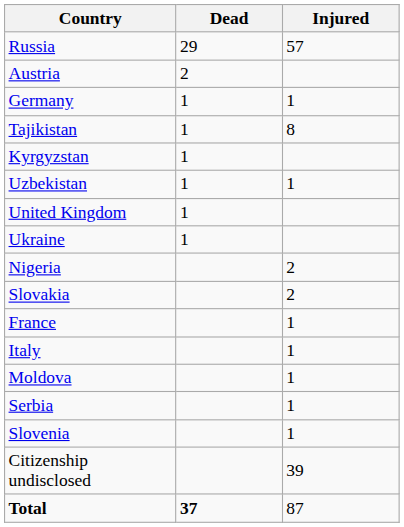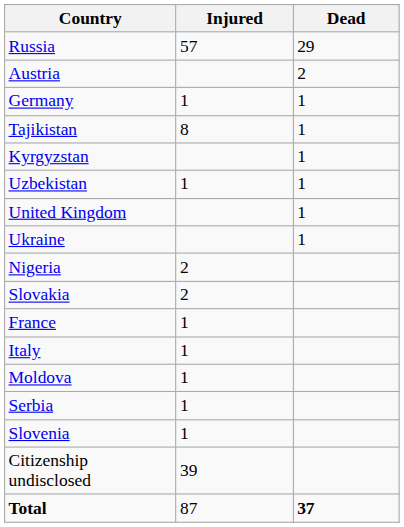columns swapped: Dead <-> Injured
